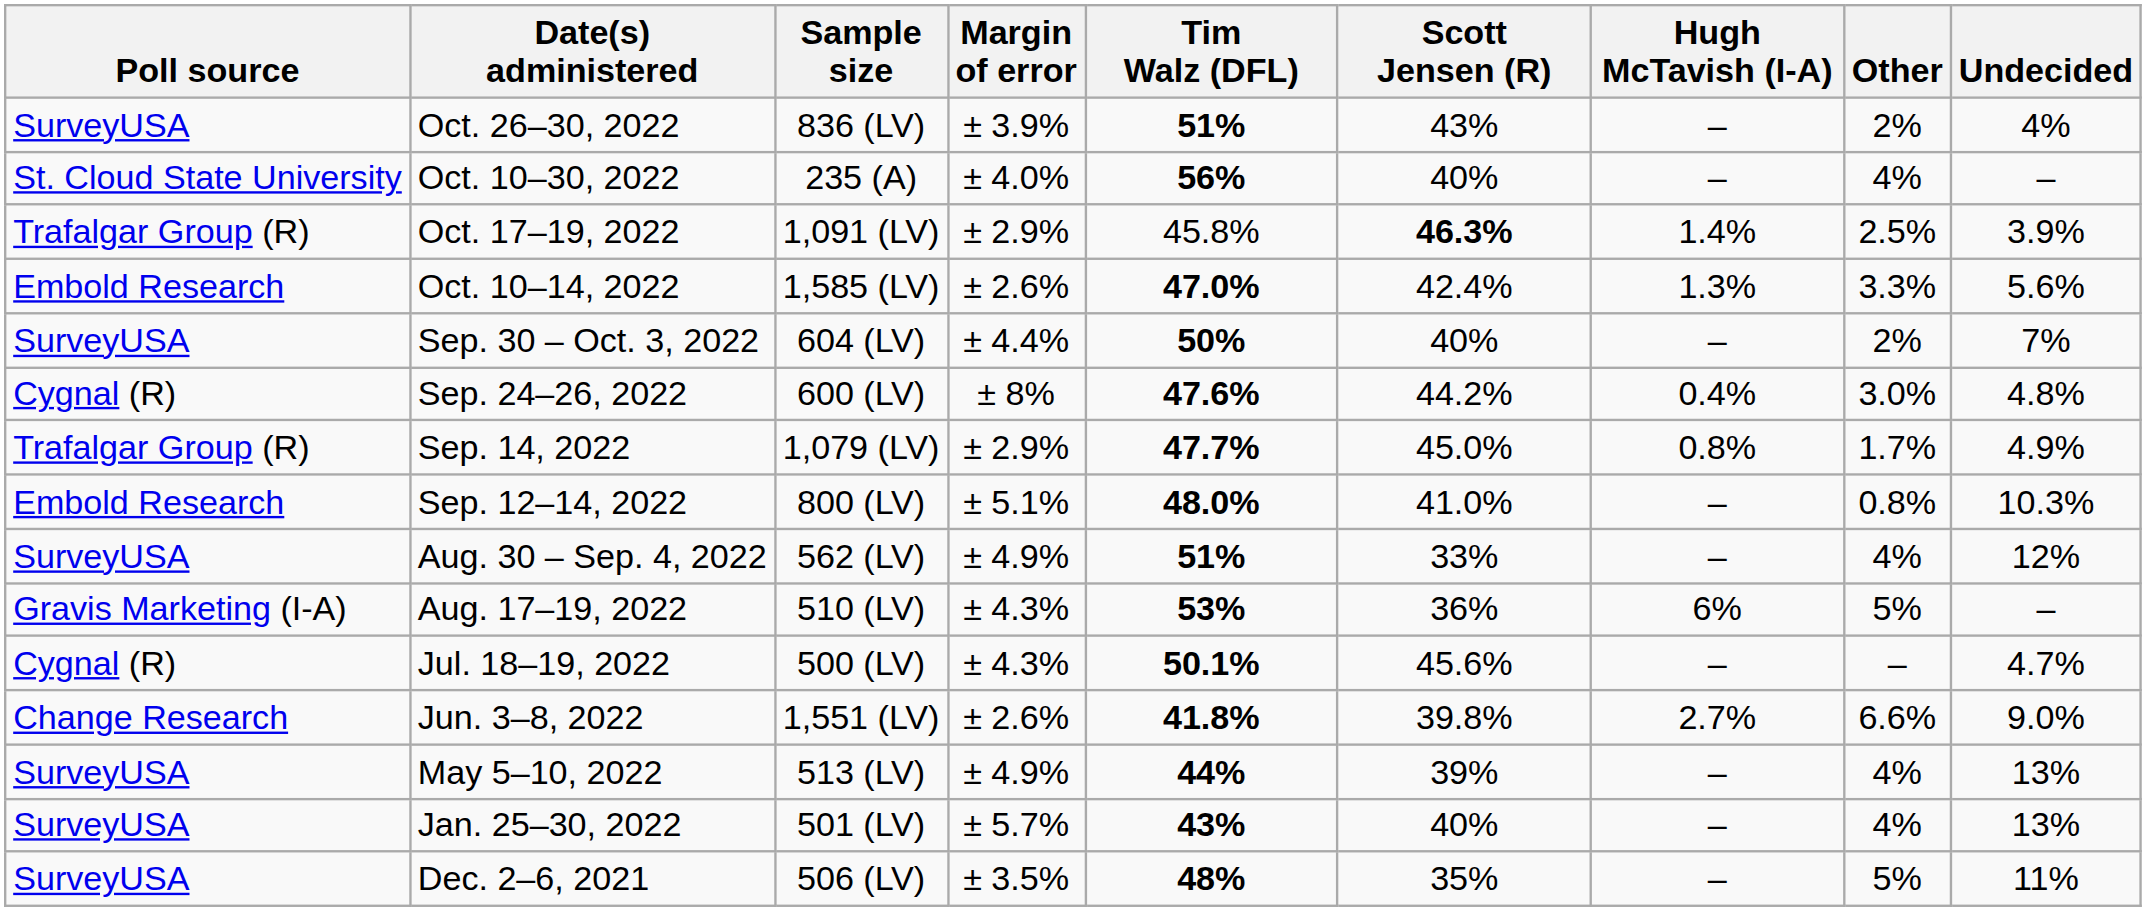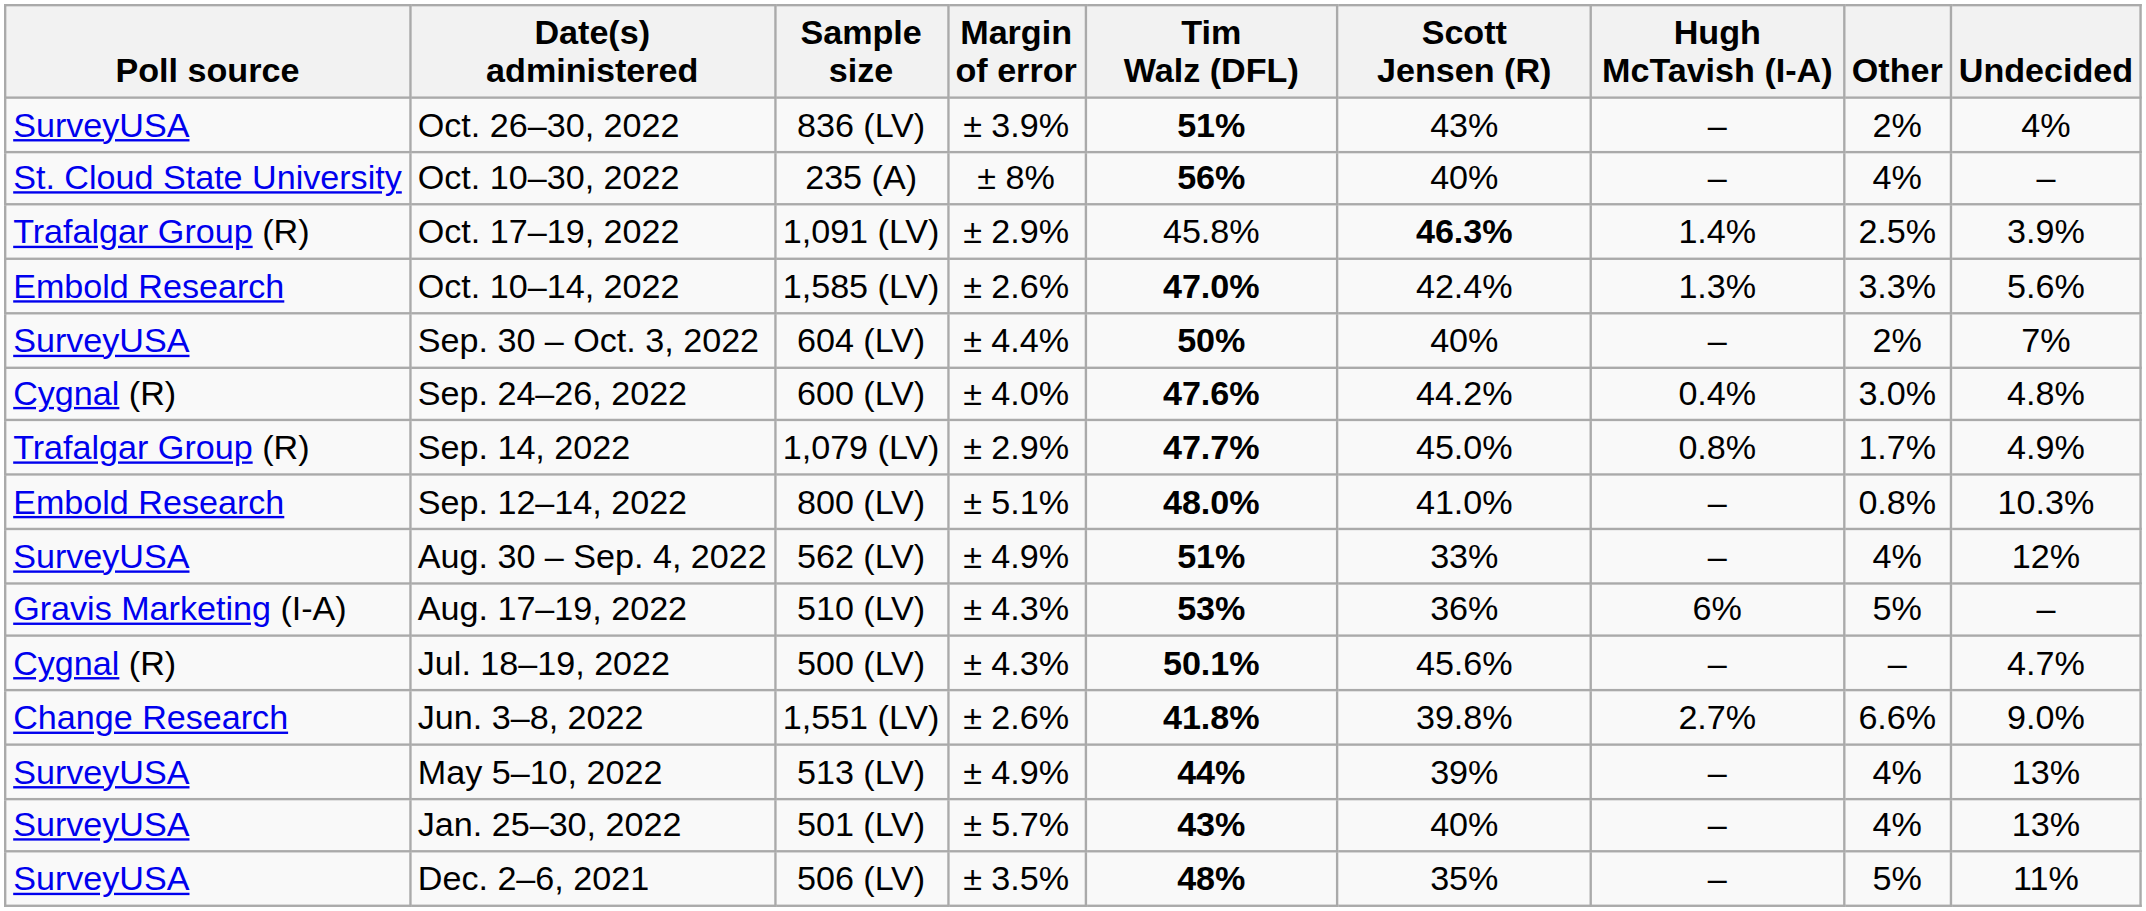Oct. 10–30, 2022 | Margin of error: ± 4.0% -> ± 8%
Sep. 24–26, 2022 | Margin of error: ± 8% -> ± 4.0%
